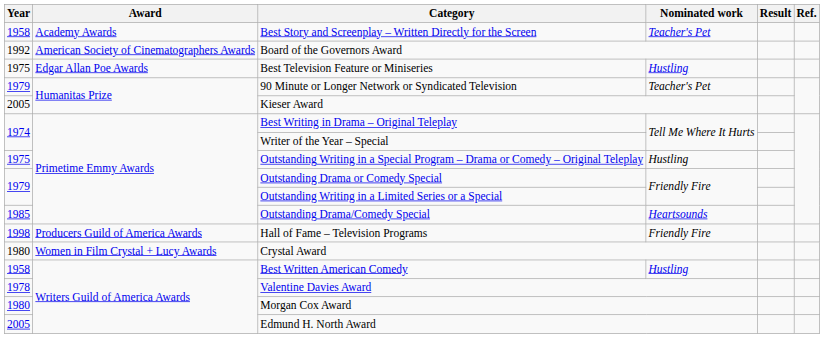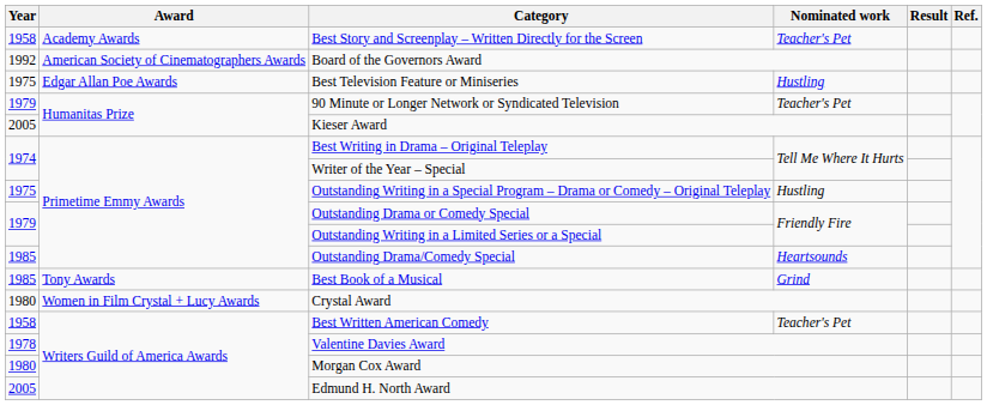- row: 1998 | Producers Guild of America Awards | Hall of Fame – Television Programs | Friendly Fire
+ row: 1985 | Tony Awards | Best Book of a Musical | Grind
Best Written American Comedy | Nominated work: Hustling -> Teacher's Pet
